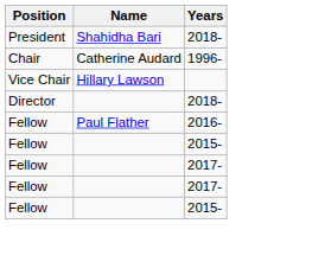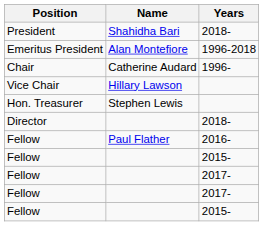+ row: Emeritus President | Alan Montefiore | 1996-2018
+ row: Hon. Treasurer | Stephen Lewis
